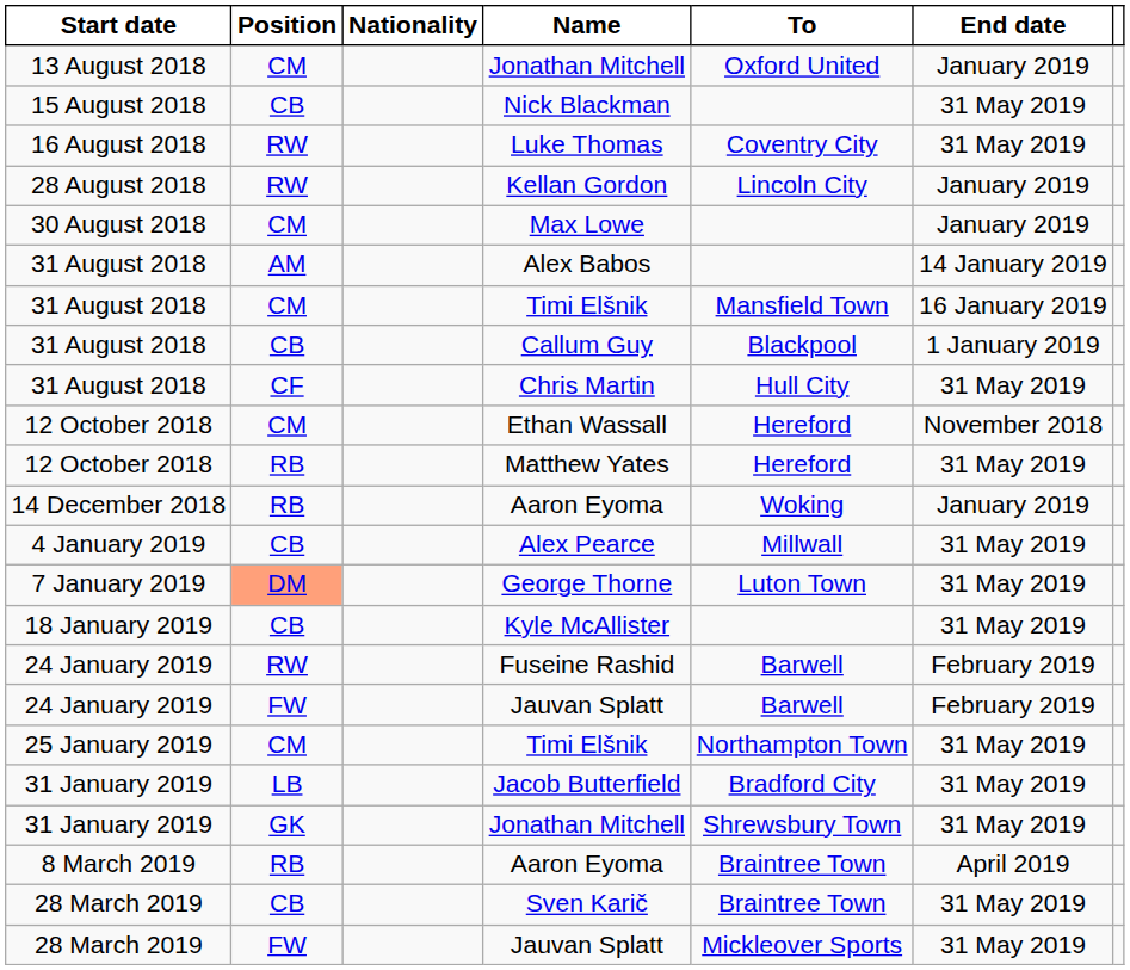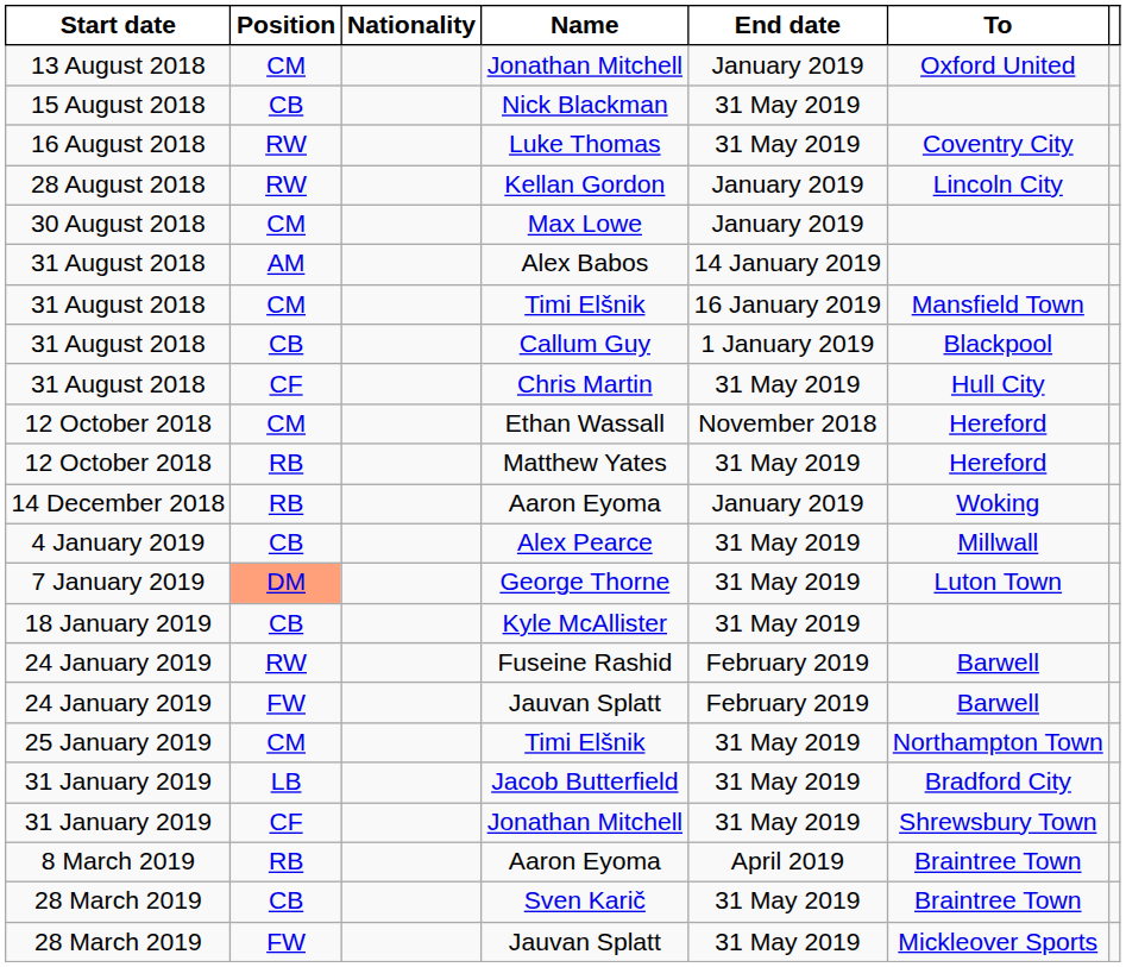columns swapped: To <-> End date
31 January 2019 / Jonathan Mitchell | Position: GK -> CF
